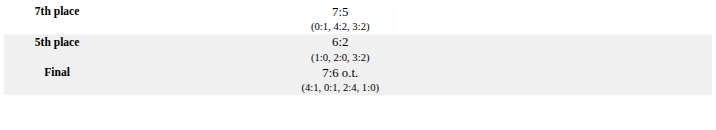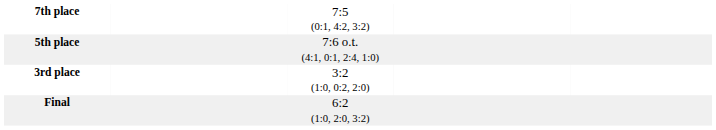5th place | column 3: 6:2 (1:0, 2:0, 3:2) -> 7:6 o.t. (4:1, 0:1, 2:4, 1:0)
+ row: 3rd place | 3:2 (1:0, 0:2, 2:0)
Final | column 3: 7:6 o.t. (4:1, 0:1, 2:4, 1:0) -> 6:2 (1:0, 2:0, 3:2)
